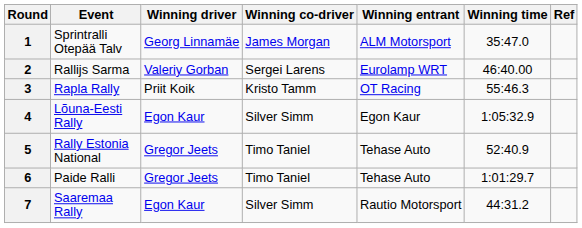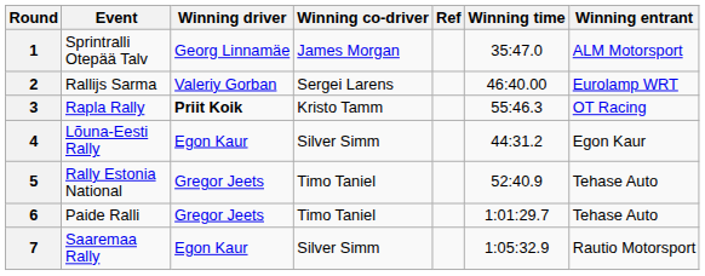columns swapped: Winning entrant <-> Ref
3 | Winning driver: normal -> bold
4 | Winning time: 1:05:32.9 -> 44:31.2
7 | Winning time: 44:31.2 -> 1:05:32.9
